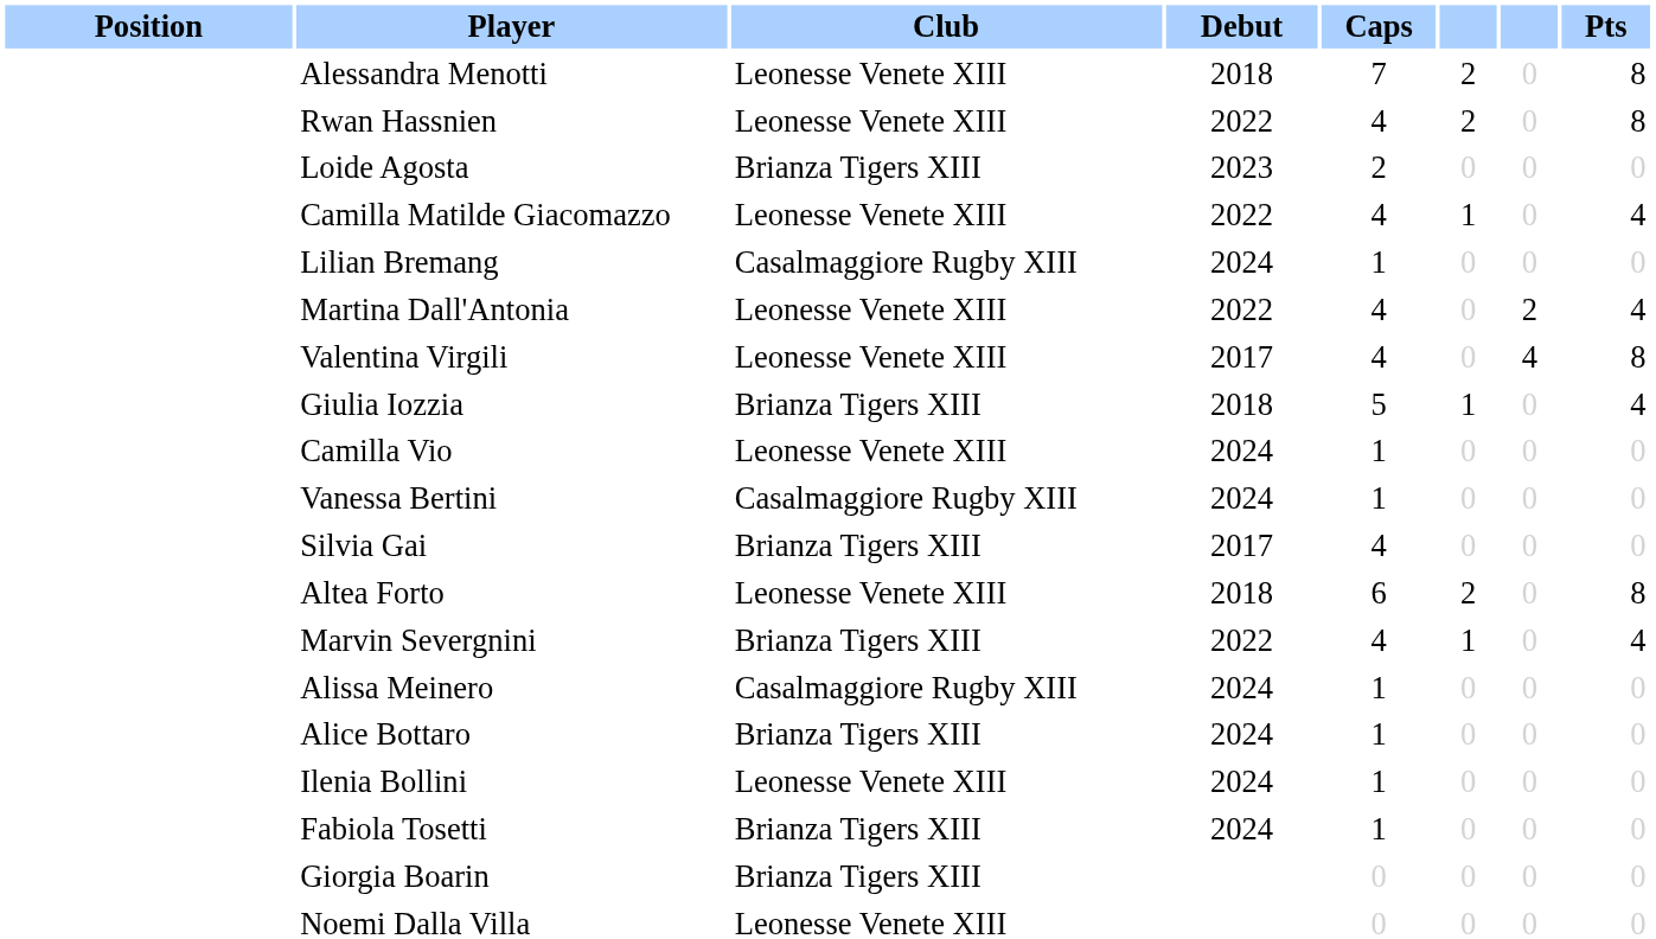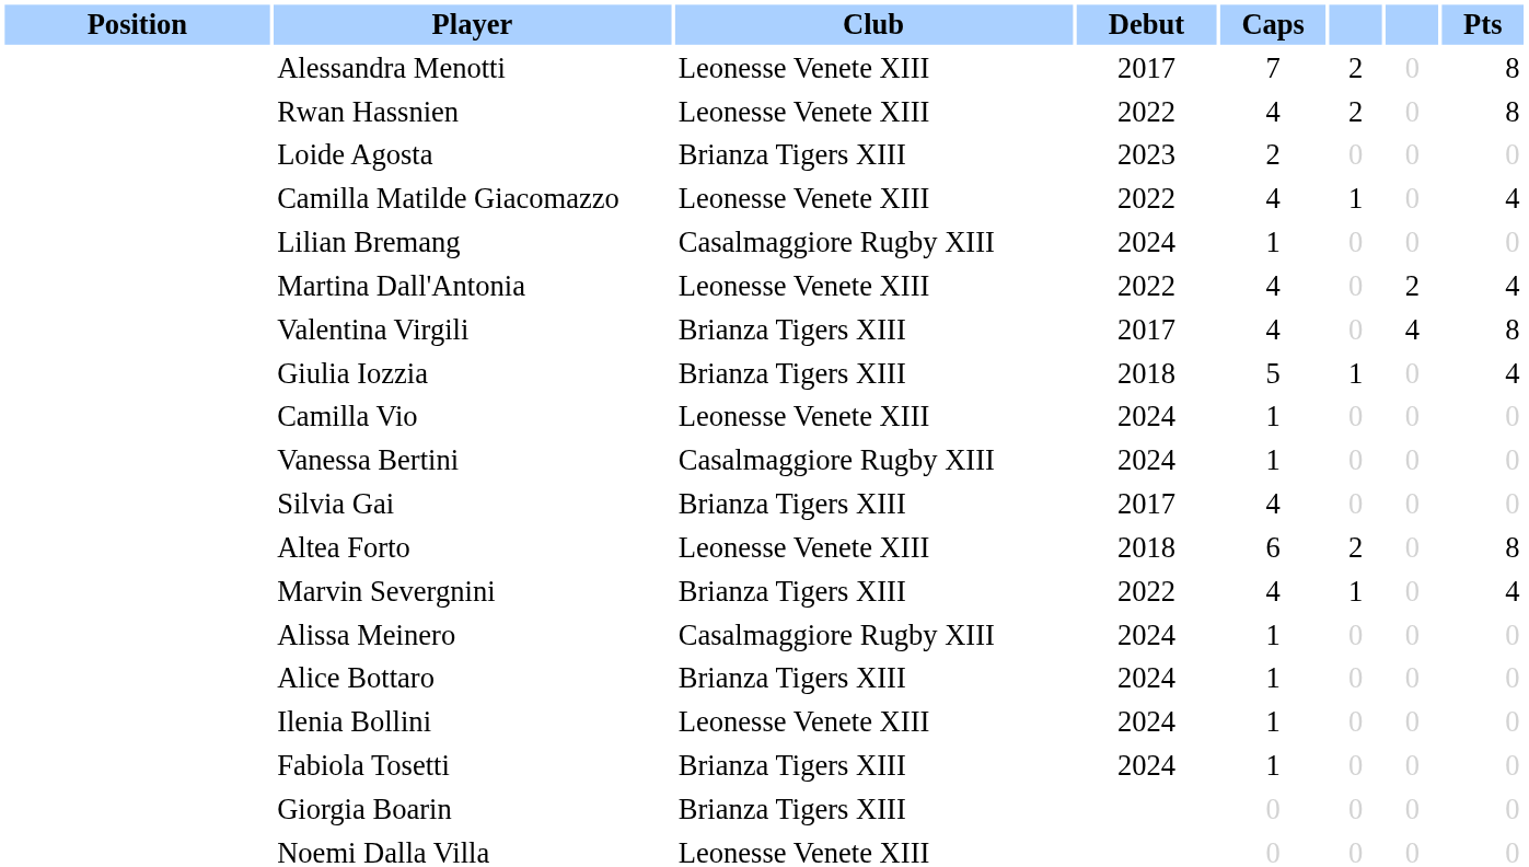Alessandra Menotti | Debut: 2018 -> 2017
Valentina Virgili | Club: Leonesse Venete XIII -> Brianza Tigers XIII
